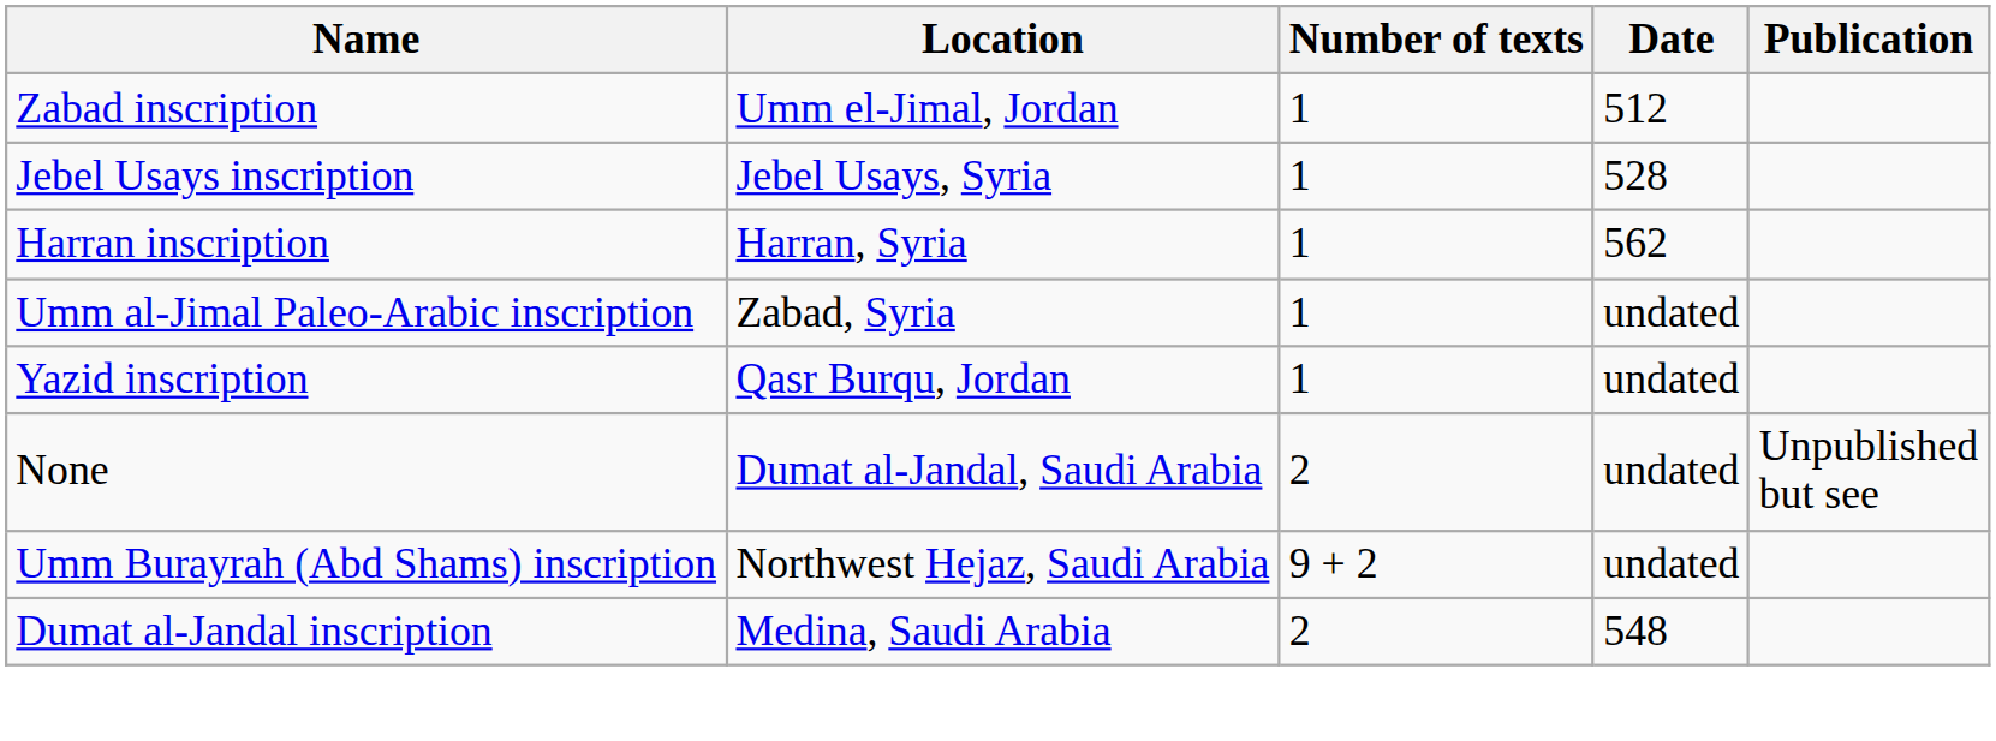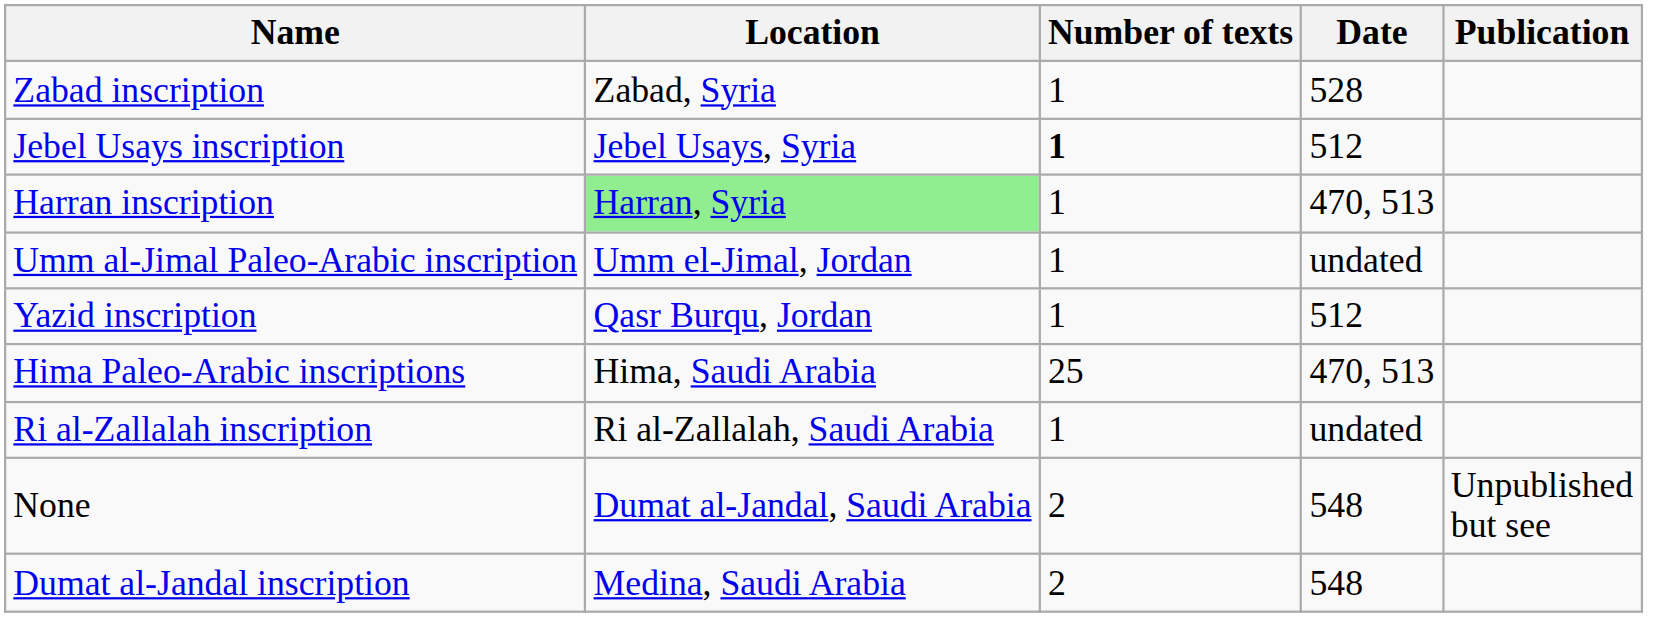Zabad inscription | Location: Umm el-Jimal, Jordan -> Zabad, Syria
Zabad inscription | Date: 512 -> 528
Jebel Usays inscription | Number of texts: normal -> bold
Jebel Usays inscription | Date: 528 -> 512
Harran inscription | Location: no background -> lightgreen background
Harran inscription | Date: 562 -> 470, 513
Umm al-Jimal Paleo-Arabic inscription | Location: Zabad, Syria -> Umm el-Jimal, Jordan
Yazid inscription | Date: undated -> 512
+ row: Hima Paleo-Arabic inscriptions | Hima, Saudi Arabia | 25 | 470, 513
+ row: Ri al-Zallalah inscription | Ri al-Zallalah, Saudi Arabia | 1 | undated
None | Date: undated -> 548
- row: Umm Burayrah (Abd Shams) inscription | Northwest Hejaz, Saudi Arabia | 9 + 2 | undated
